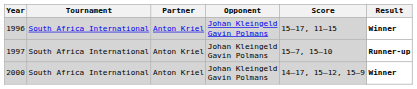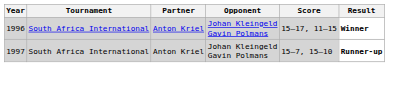- row: 2000 | South Africa International | Anton Kriel | Johan Kleingeld Gavin Polmans | 14–17, 15–12, 15–9 | Winner
